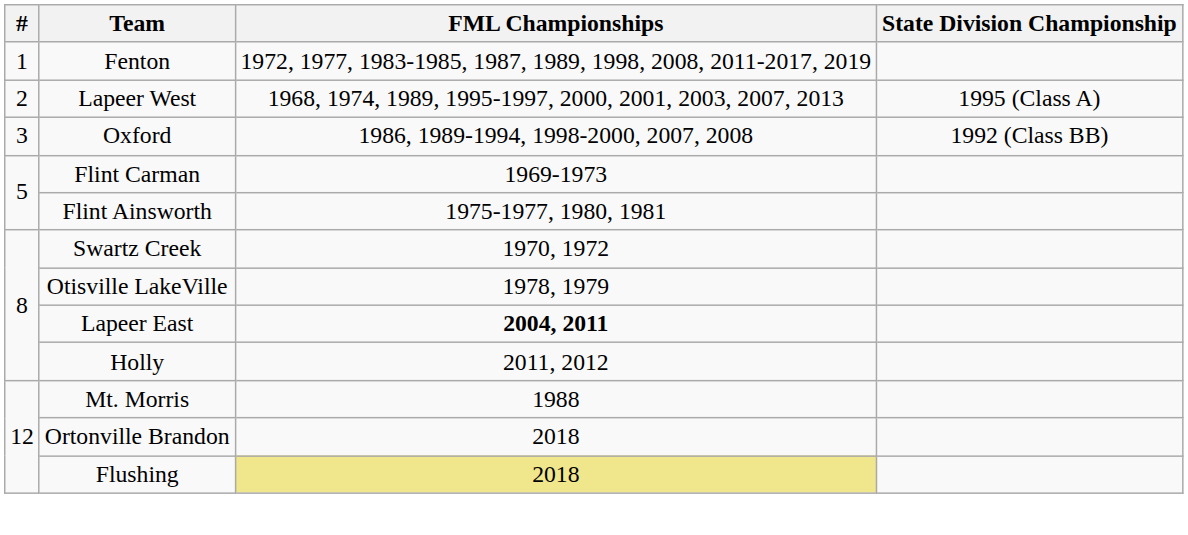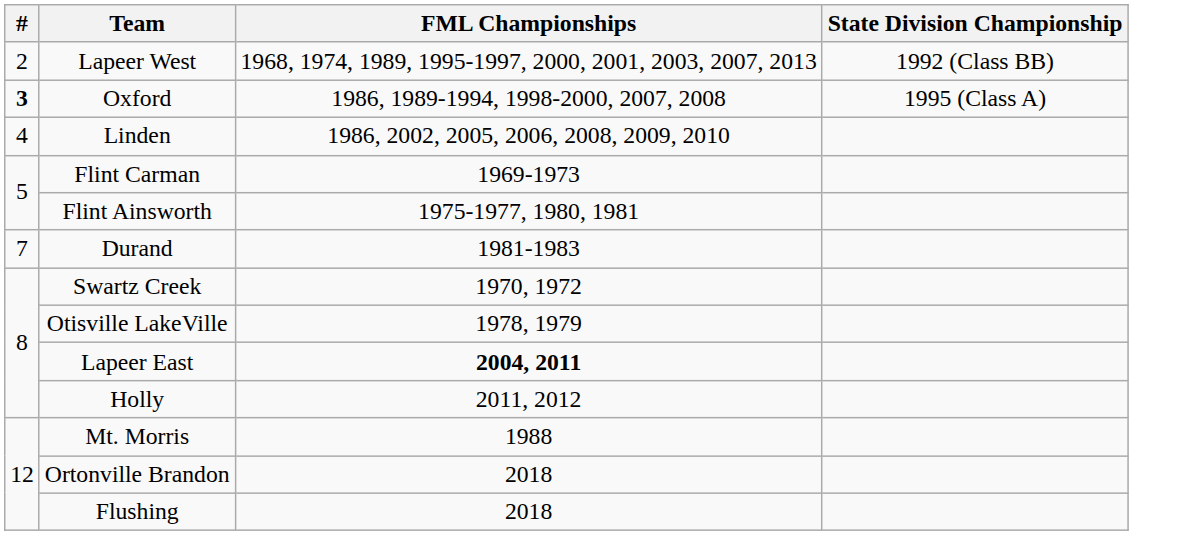- row: 1 | Fenton | 1972, 1977, 1983-1985, 1987, 1989, 1998, 2008, 2011-2017, 2019
Lapeer West | State Division Championship: 1995 (Class A) -> 1992 (Class BB)
Oxford | #: normal -> bold
Oxford | State Division Championship: 1992 (Class BB) -> 1995 (Class A)
+ row: 4 | Linden | 1986, 2002, 2005, 2006, 2008, 2009, 2010
+ row: 7 | Durand | 1981-1983
Flushing | FML Championships: khaki background -> no background
